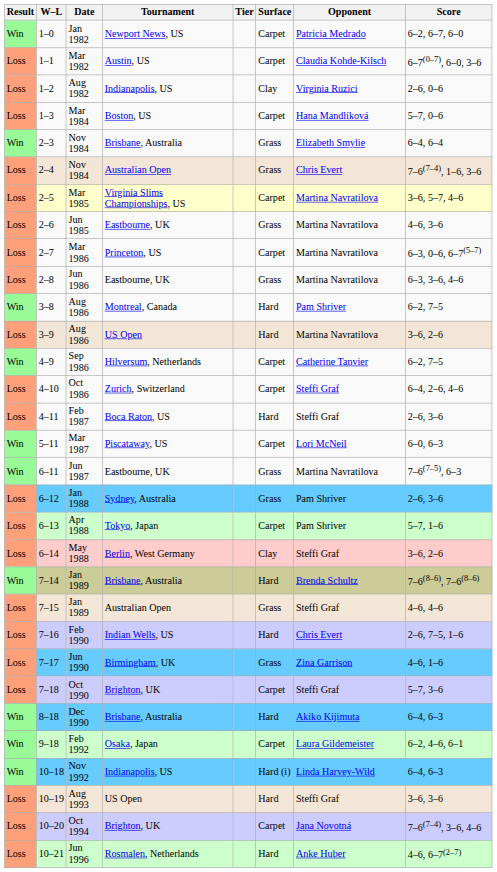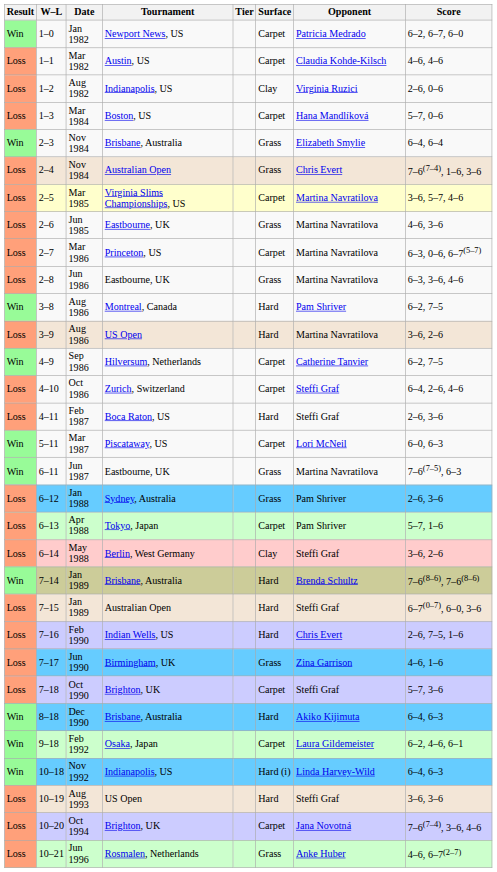Mar 1982 | Score: 6–7(0–7), 6–0, 3–6 -> 4–6, 4–6
7–15 / Jan 1989 | Surface: Grass -> Hard
7–15 / Jan 1989 | Score: 4–6, 4–6 -> 6–7(0–7), 6–0, 3–6
Jun 1996 | Surface: Hard -> Grass
